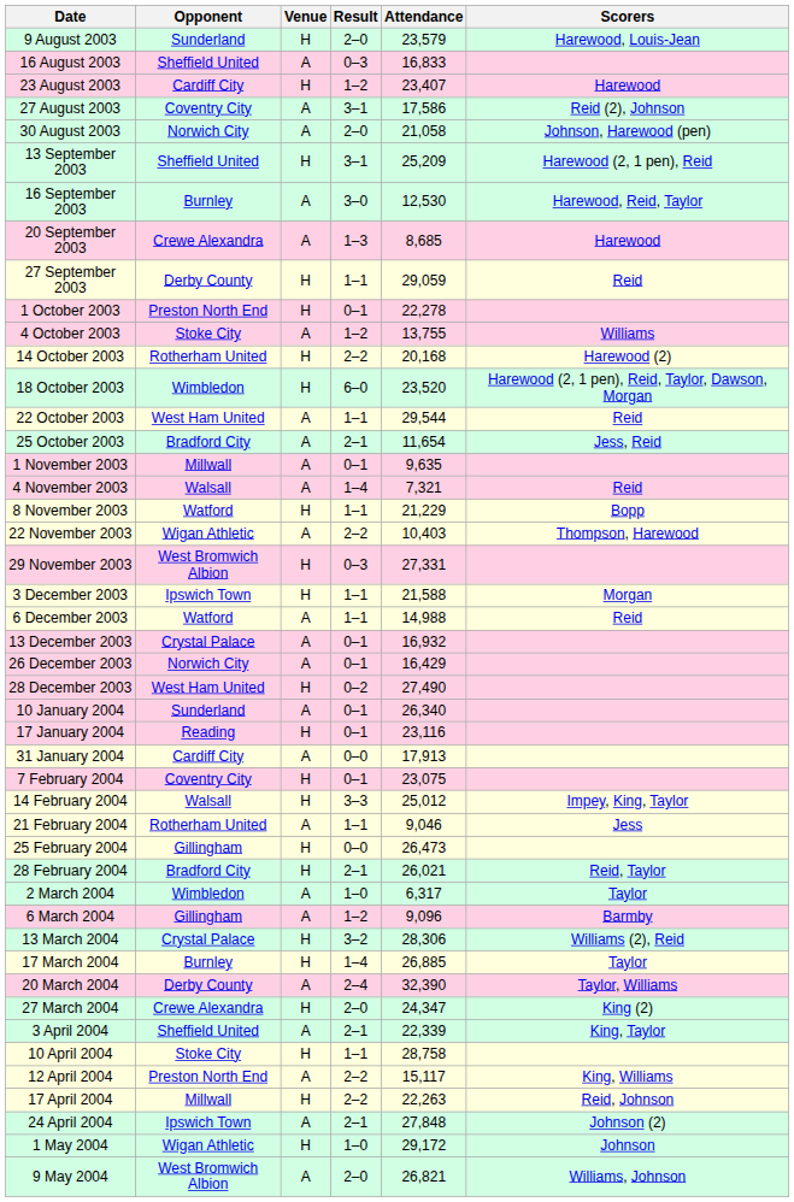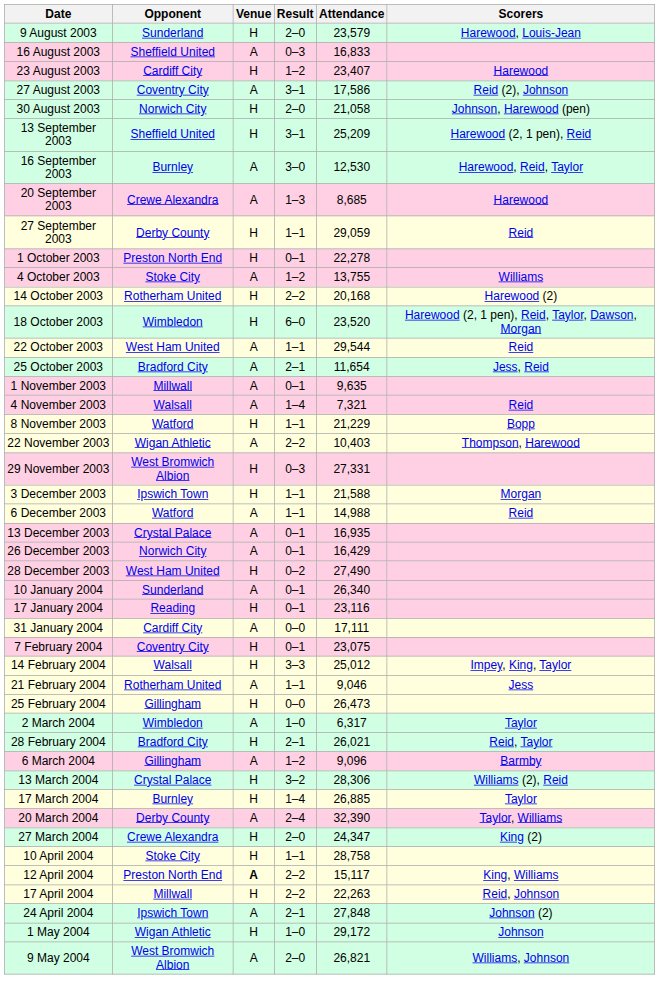30 August 2003 | Venue: A -> H
13 December 2003 | Attendance: 16,932 -> 16,935
31 January 2004 | Attendance: 17,913 -> 17,111
rows swapped: 28 February 2004 <-> 2 March 2004
- row: 3 April 2004 | Sheffield United | A | 2–1 | 22,339 | King, Taylor
12 April 2004 | Venue: normal -> bold
